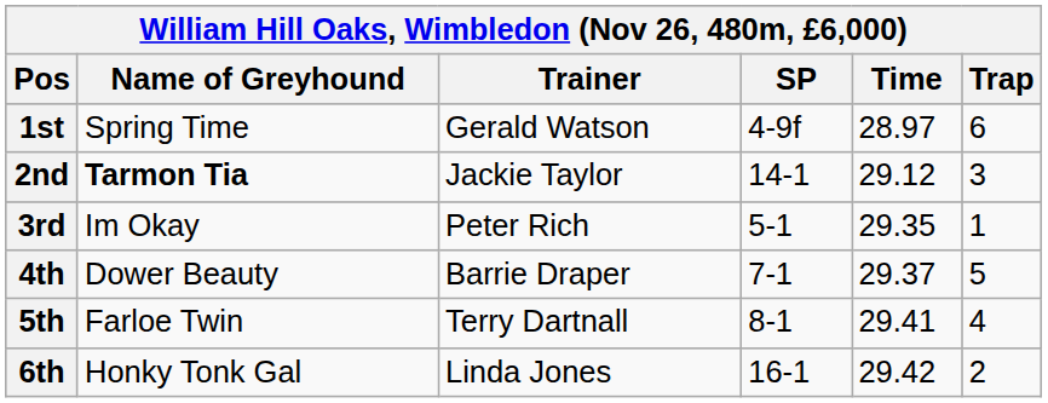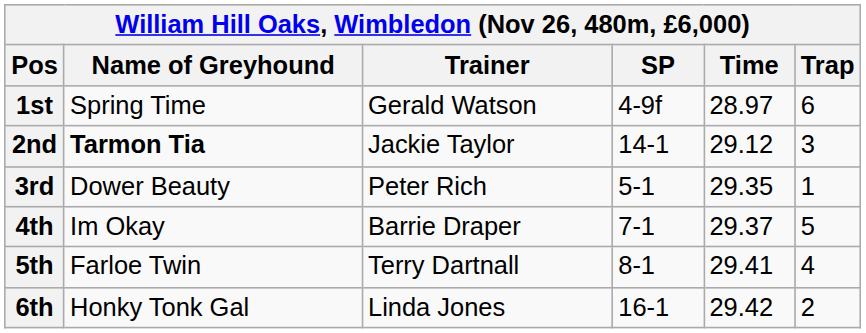3rd | Name of Greyhound: Im Okay -> Dower Beauty
4th | Name of Greyhound: Dower Beauty -> Im Okay
